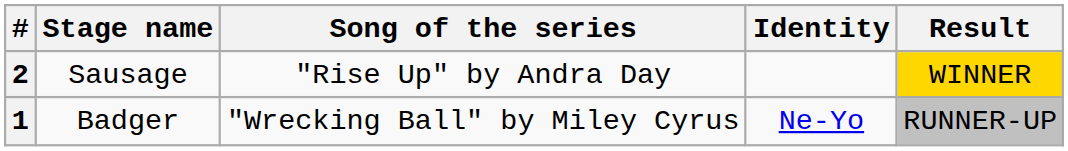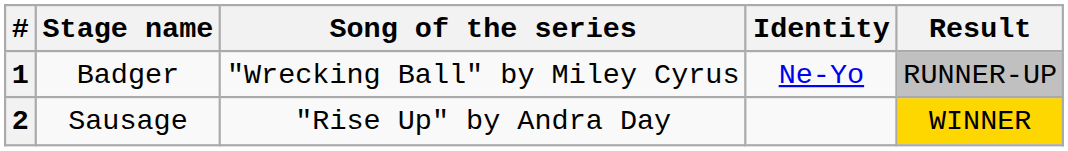rows swapped: 1 <-> 2
